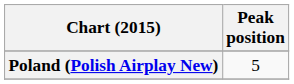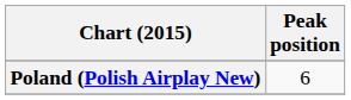Poland (Polish Airplay New) | Peak position: 5 -> 6
